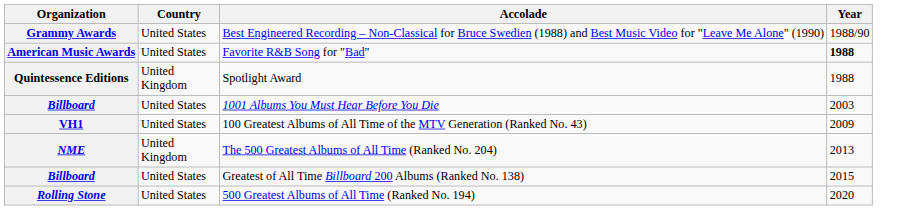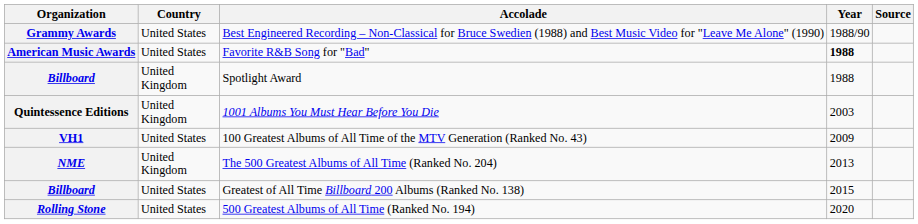+ column: Source
Spotlight Award | Organization: Quintessence Editions -> Billboard
1001 Albums You Must Hear Before You Die | Organization: Billboard -> Quintessence Editions
1001 Albums You Must Hear Before You Die | Country: United States -> United Kingdom
